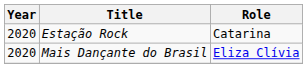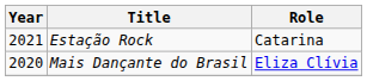Estação Rock | Year: 2020 -> 2021
